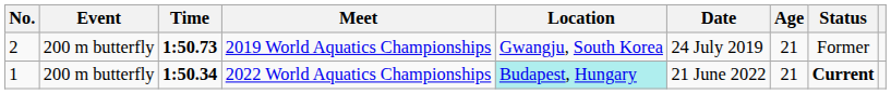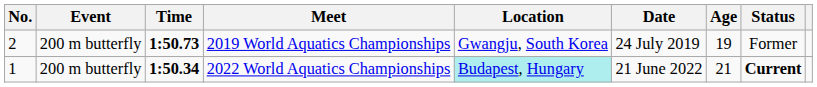2019 World Aquatics Championships | Age: 21 -> 19
